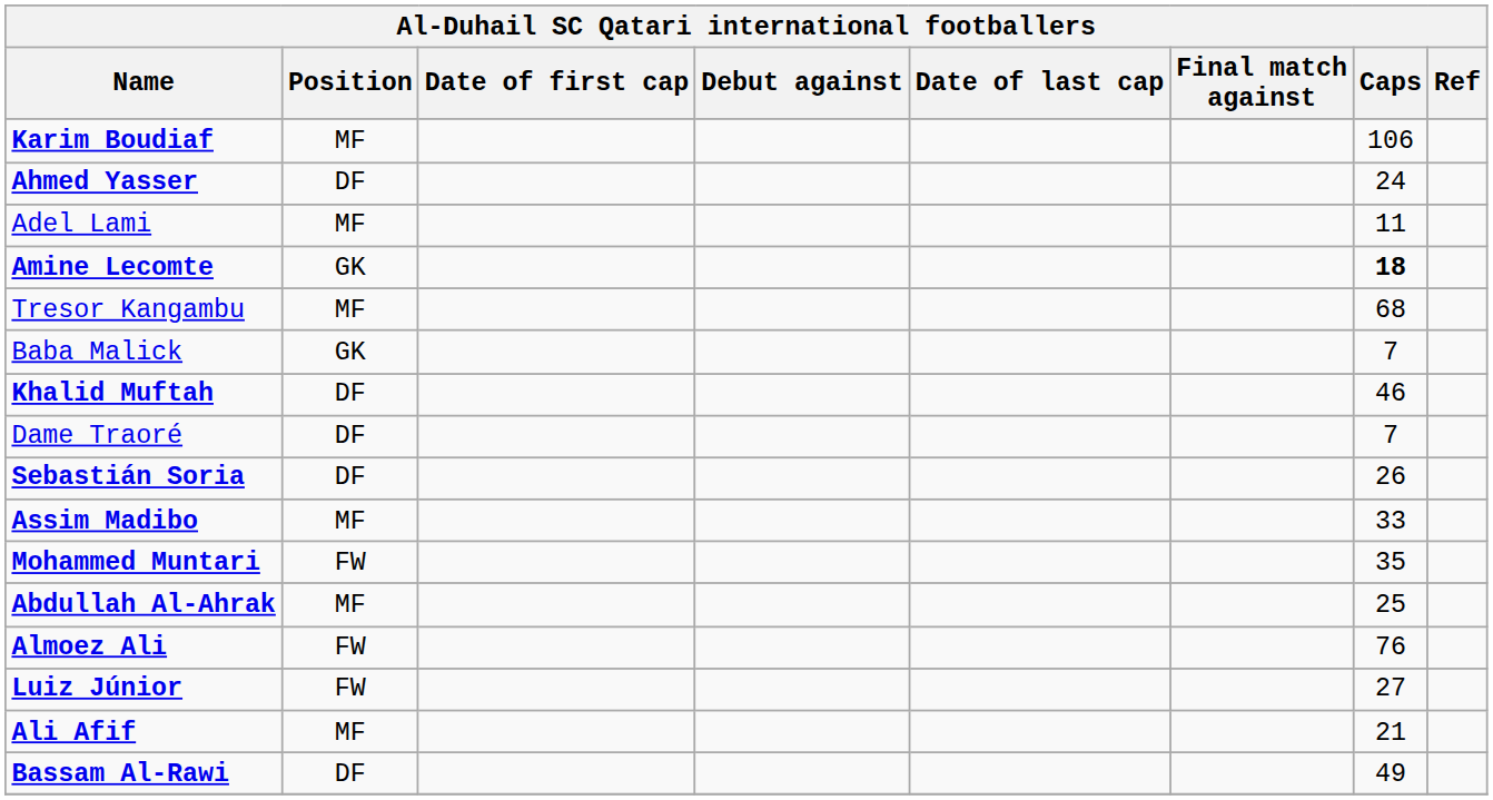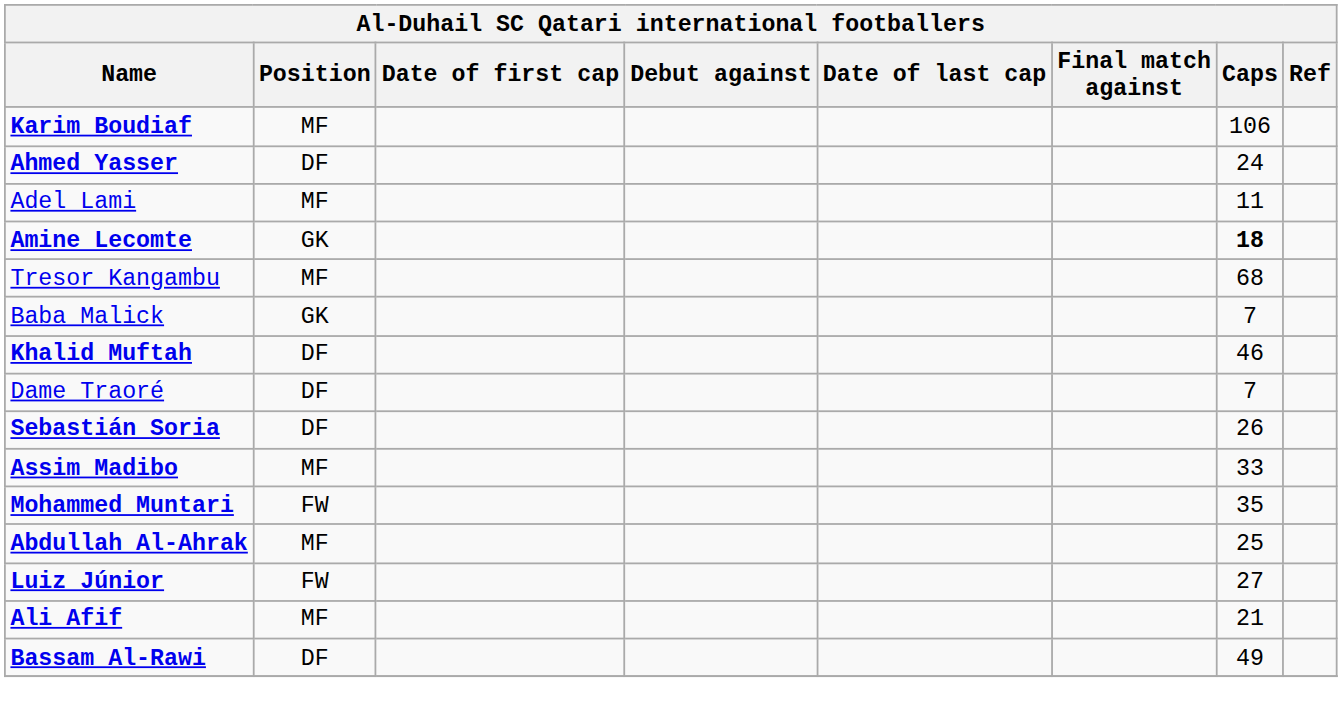- row: Almoez Ali | FW | 76
